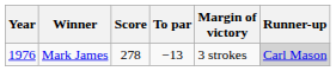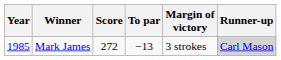Mark James | Year: 1976 -> 1985
Mark James | Score: 278 -> 272
